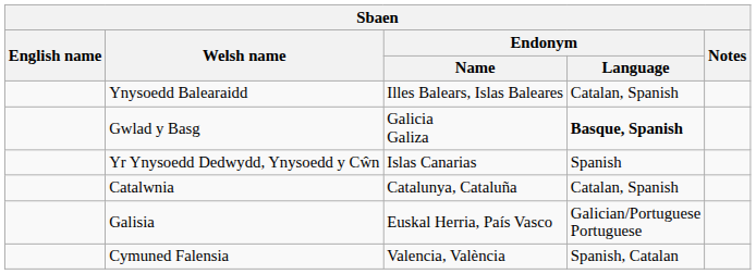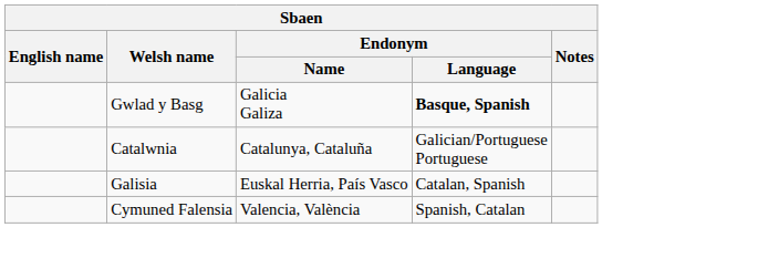- row: Ynysoedd Balearaidd | Illes Balears, Islas Baleares | Catalan, Spanish
- row: Yr Ynysoedd Dedwydd, Ynysoedd y Cŵn | Islas Canarias | Spanish
Catalwnia | Endonym / Language: Catalan, Spanish -> Galician/Portuguese Portuguese
Galisia | Endonym / Language: Galician/Portuguese Portuguese -> Catalan, Spanish
